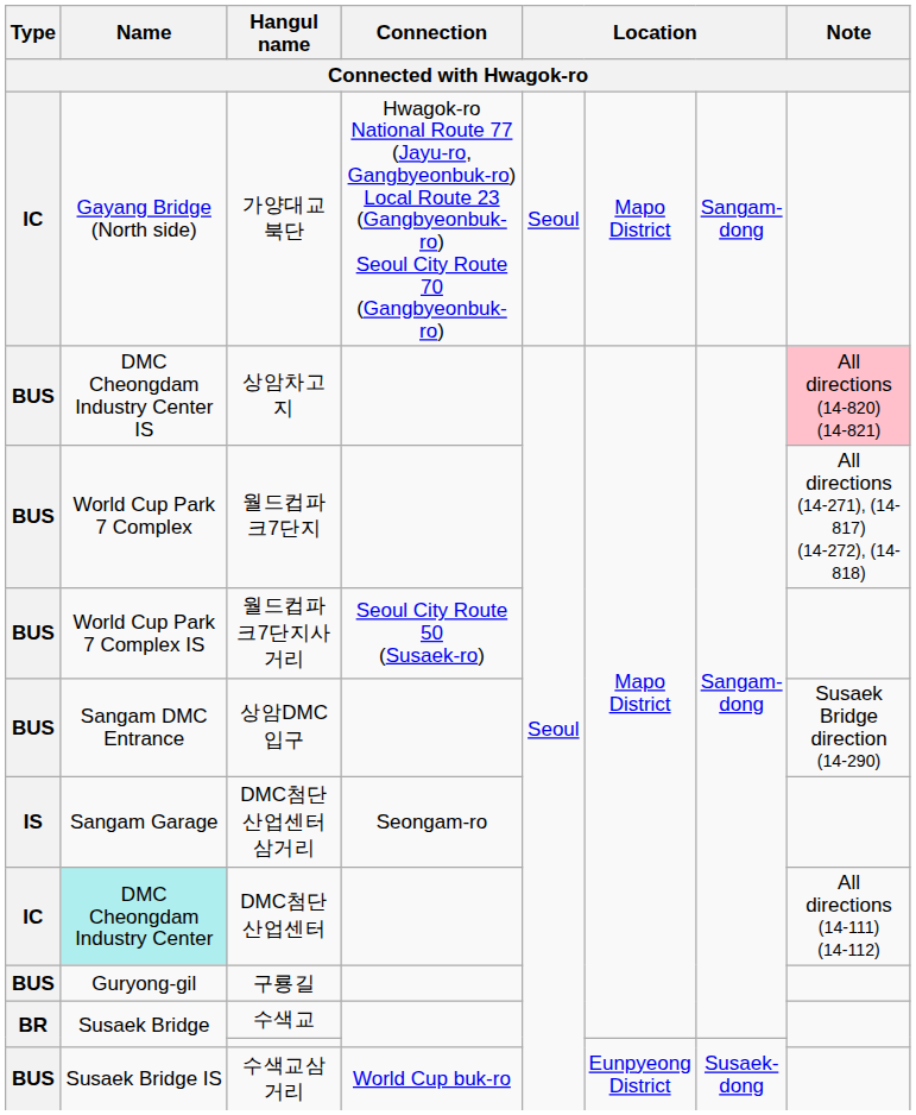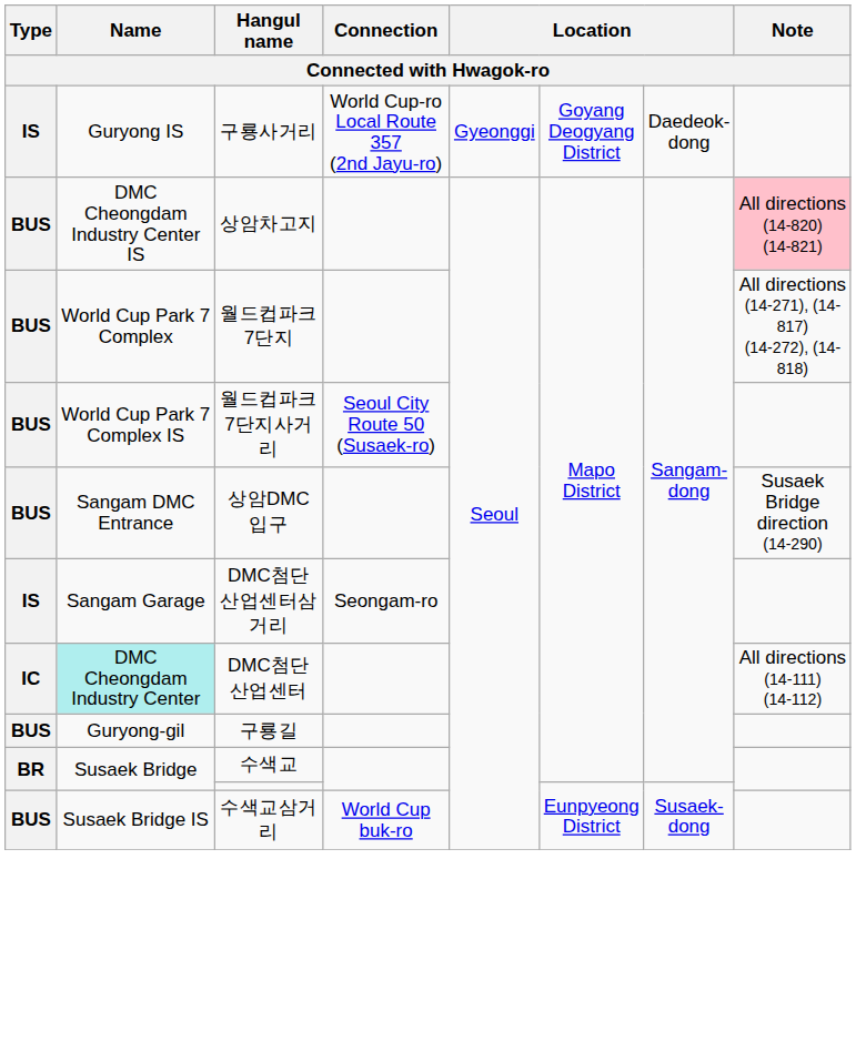- row: IC | Gayang Bridge (North side) | 가양대교북단 | Hwagok-ro National Route 77 (Jayu-ro, Gangbyeonbuk-ro) Local Route 23 (Gangbyeonbuk-ro) Seoul City Route 70 (Gangbyeonbuk-ro) | Seoul | Mapo District | Sangam-dong
+ row: IS | Guryong IS | 구룡사거리 | World Cup-ro Local Route 357 (2nd Jayu-ro) | Gyeonggi | Goyang Deogyang District | Daedeok-dong
